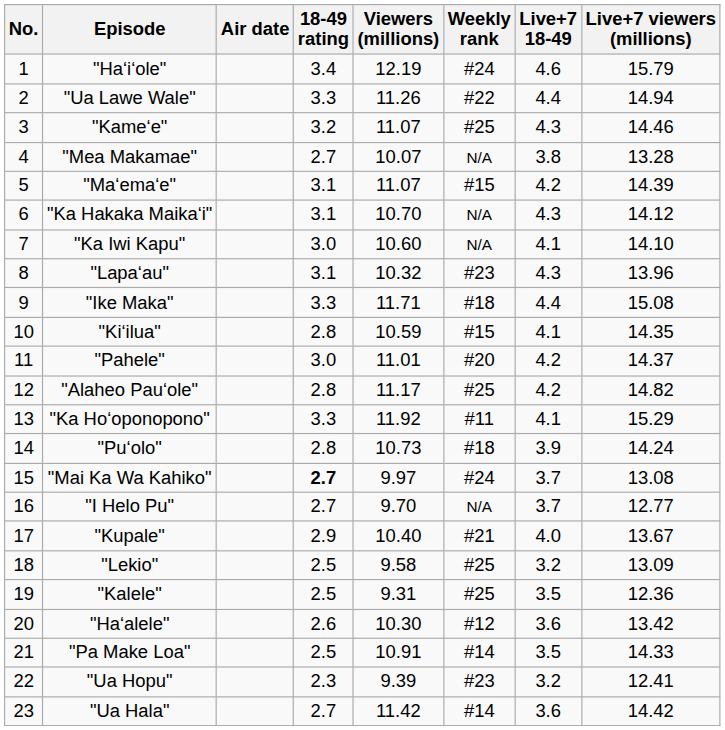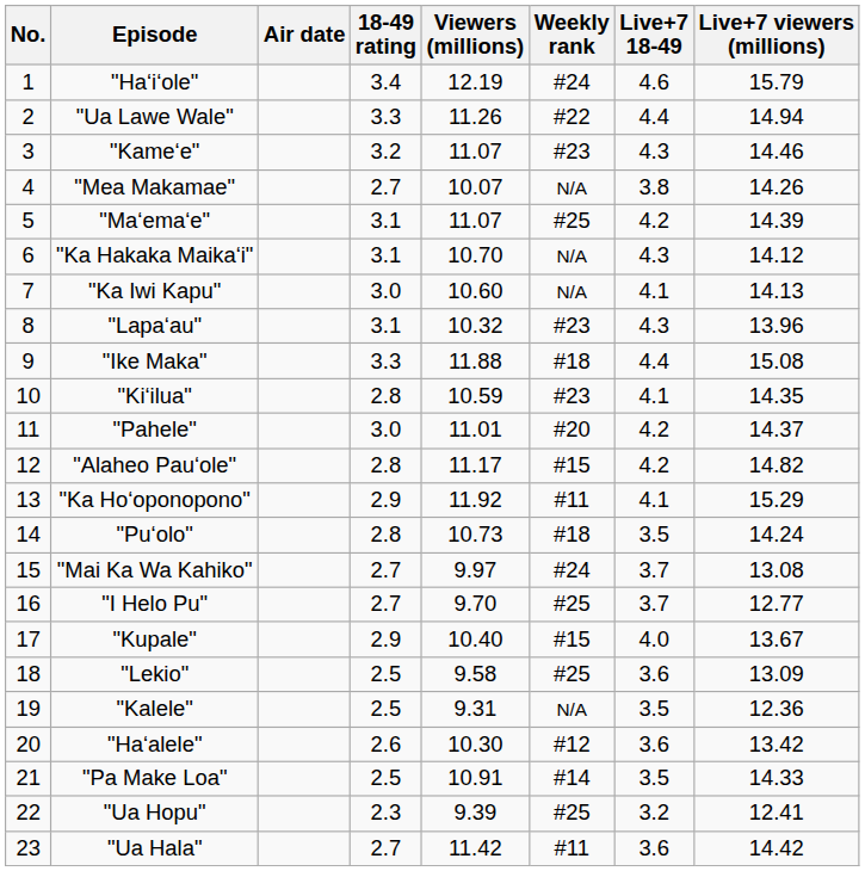"Kameʻe" | Weekly rank: #25 -> #23
"Mea Makamae" | Live+7 viewers (millions): 13.28 -> 14.26
"Maʻemaʻe" | Weekly rank: #15 -> #25
"Ka Iwi Kapu" | Live+7 viewers (millions): 14.10 -> 14.13
"Ike Maka" | Viewers (millions): 11.71 -> 11.88
"Kiʻilua" | Weekly rank: #15 -> #23
"Alaheo Pauʻole" | Weekly rank: #25 -> #15
"Ka Hoʻoponopono" | 18-49 rating: 3.3 -> 2.9
"Puʻolo" | Live+7 18-49: 3.9 -> 3.5
"Mai Ka Wa Kahiko" | 18-49 rating: bold -> normal
"I Helo Pu" | Weekly rank: N/A -> #25
"Kupale" | Weekly rank: #21 -> #15
"Lekio" | Live+7 18-49: 3.2 -> 3.6
"Kalele" | Weekly rank: #25 -> N/A
"Ua Hopu" | Weekly rank: #23 -> #25
"Ua Hala" | Weekly rank: #14 -> #11
